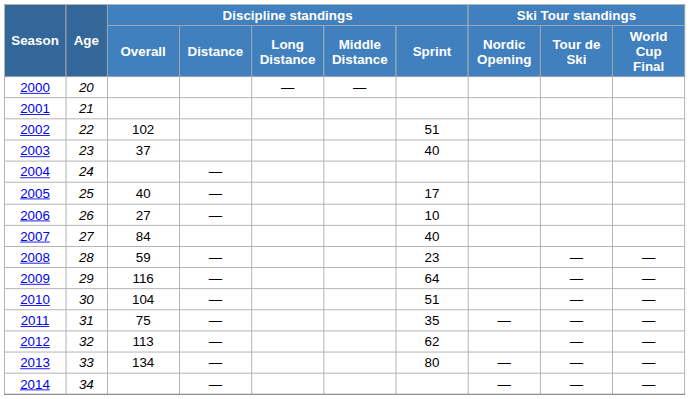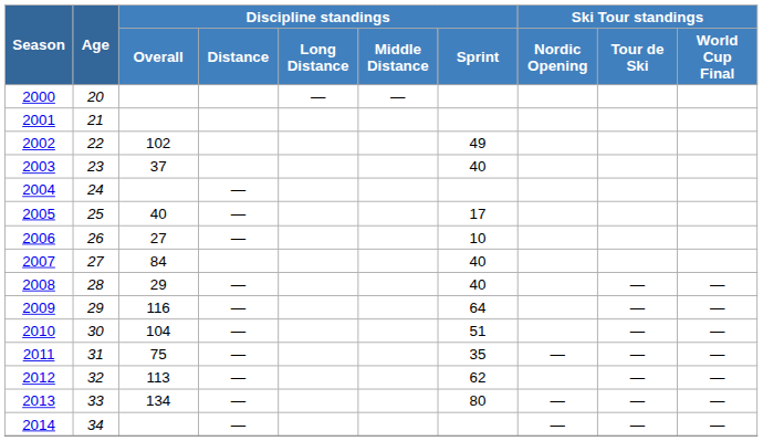2002 | Discipline standings / Sprint: 51 -> 49
2008 | Discipline standings / Overall: 59 -> 29
2008 | Discipline standings / Sprint: 23 -> 40
